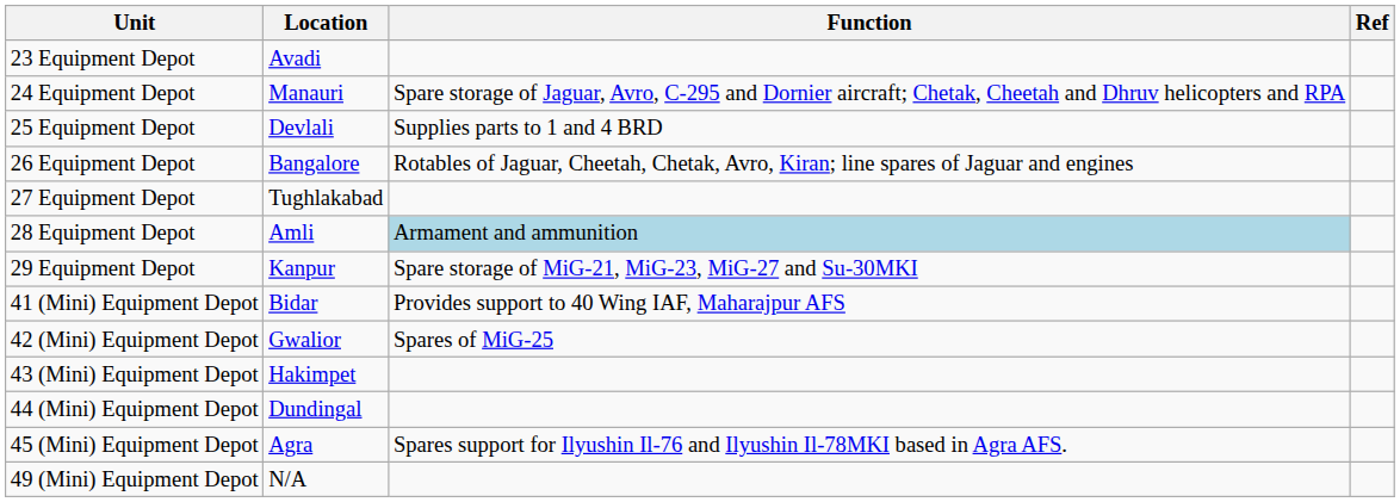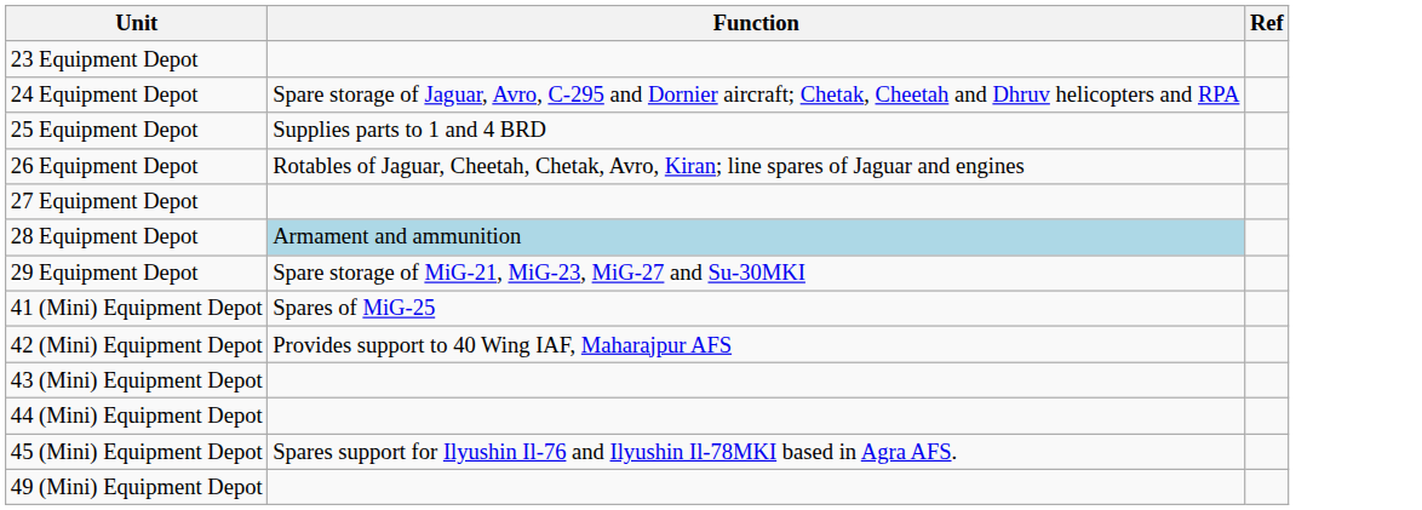- column: Location | Avadi | Manauri | Devlali | Bangalore | Tughlakabad | Amli | Kanpur | Bidar | Gwalior | Hakimpet | Dundingal | Agra | N/A
41 (Mini) Equipment Depot | Function: Provides support to 40 Wing IAF, Maharajpur AFS -> Spares of MiG-25
42 (Mini) Equipment Depot | Function: Spares of MiG-25 -> Provides support to 40 Wing IAF, Maharajpur AFS
